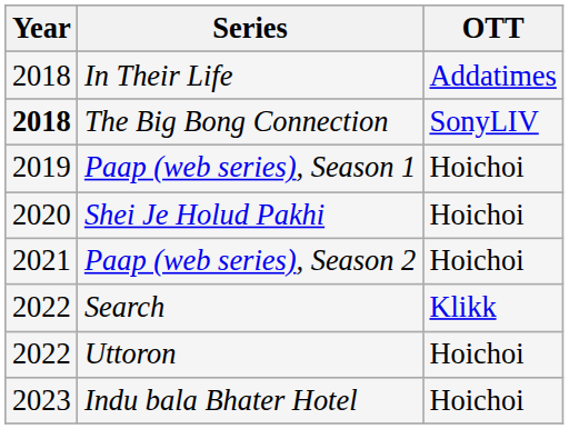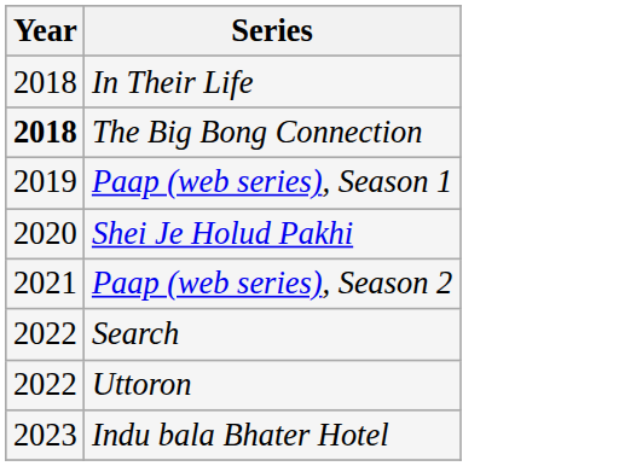- column: OTT | Addatimes | SonyLIV | Hoichoi | Hoichoi | Hoichoi | Klikk | Hoichoi | Hoichoi
